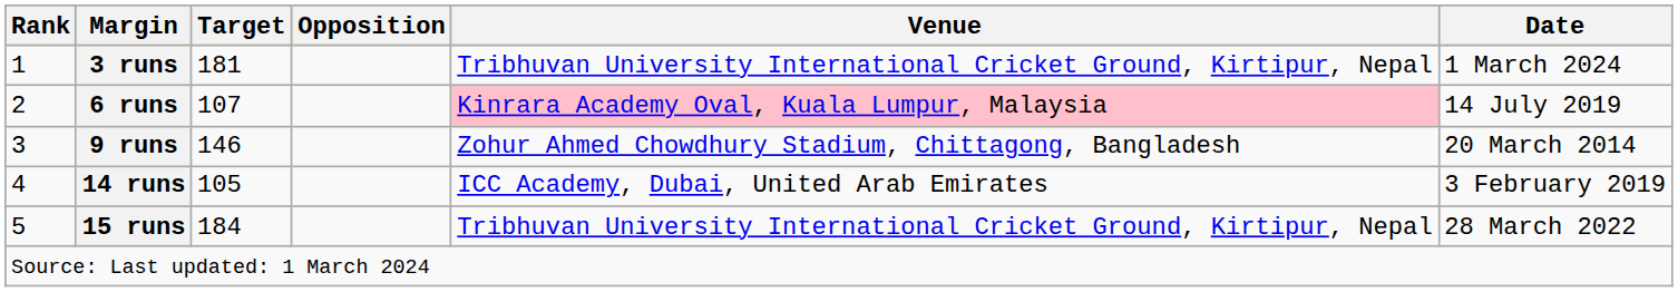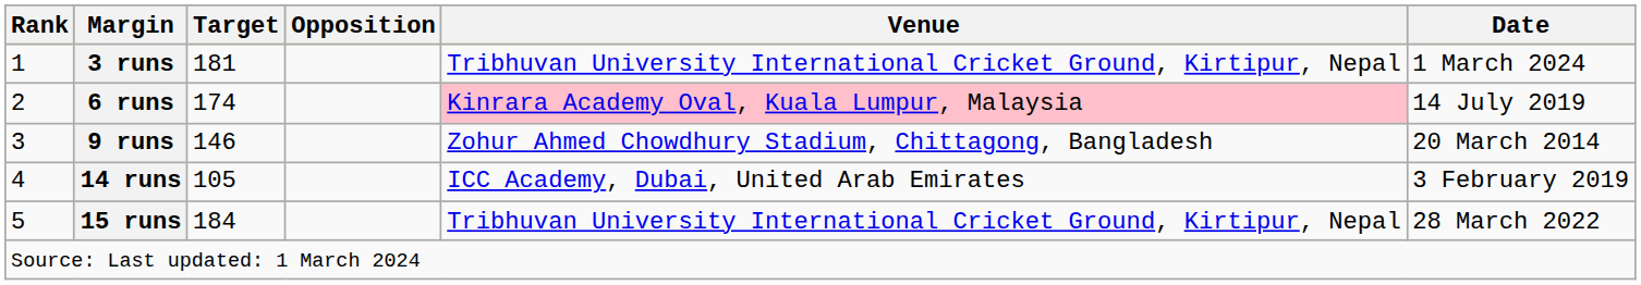6 runs | Target: 107 -> 174
